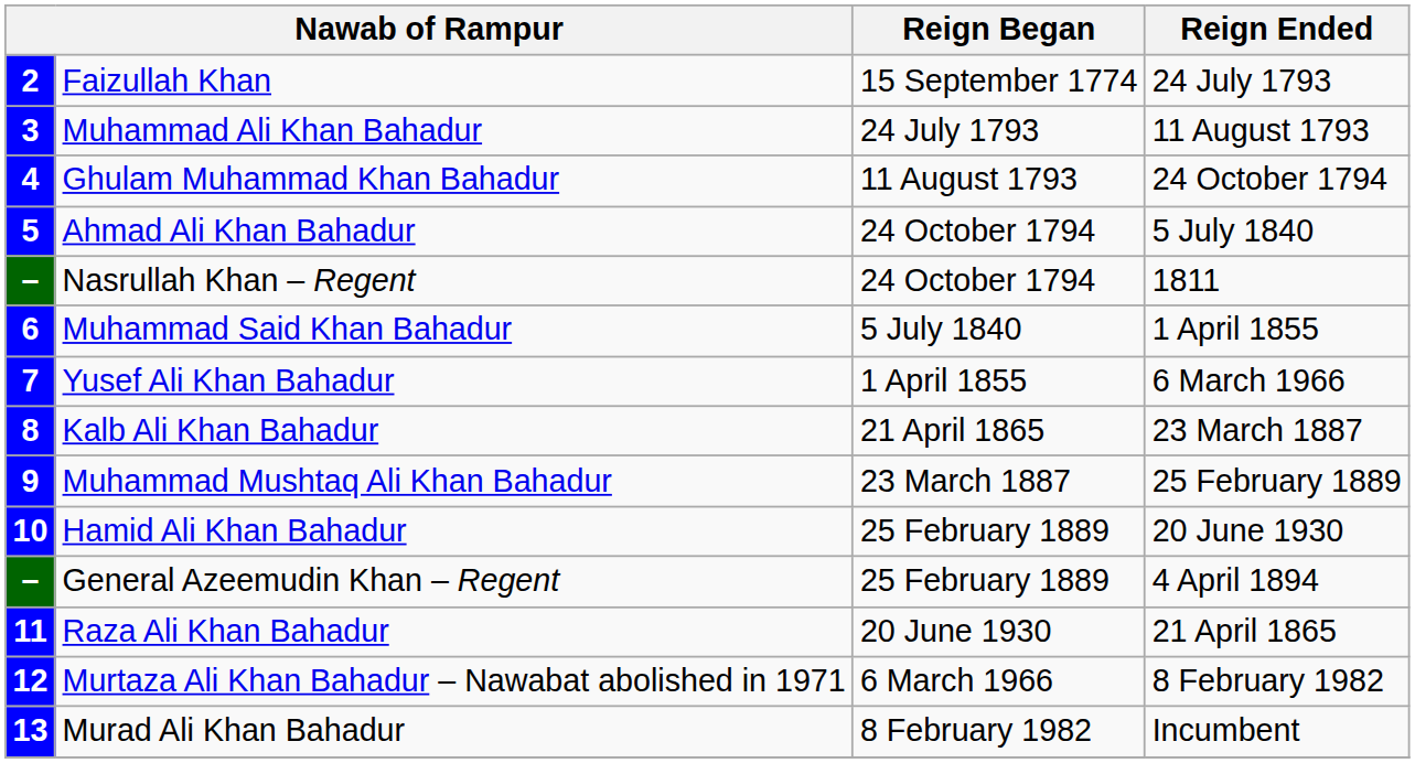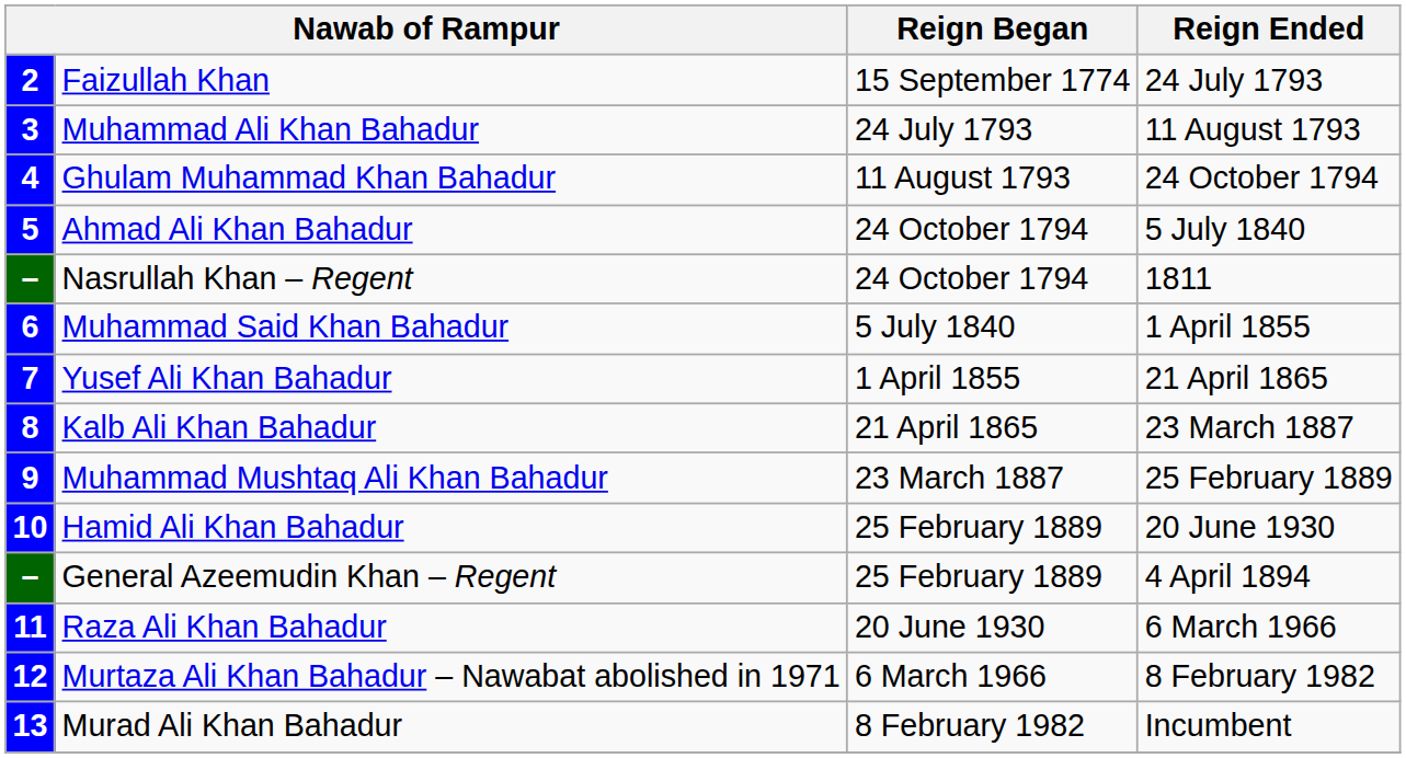7 | Reign Ended: 6 March 1966 -> 21 April 1865
11 | Reign Ended: 21 April 1865 -> 6 March 1966
